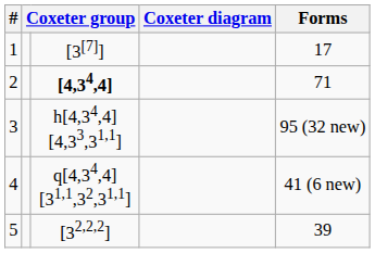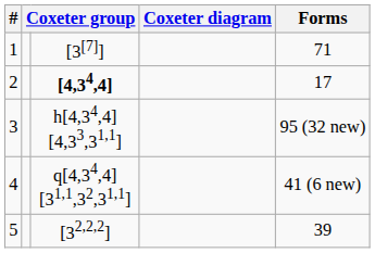1 | Forms: 17 -> 71
2 | Forms: 71 -> 17
